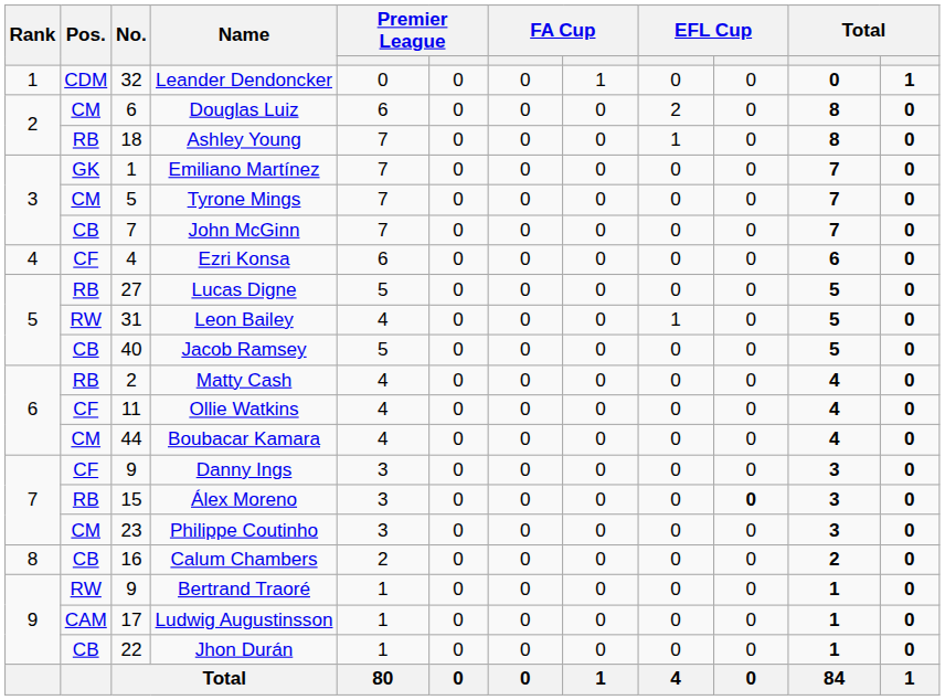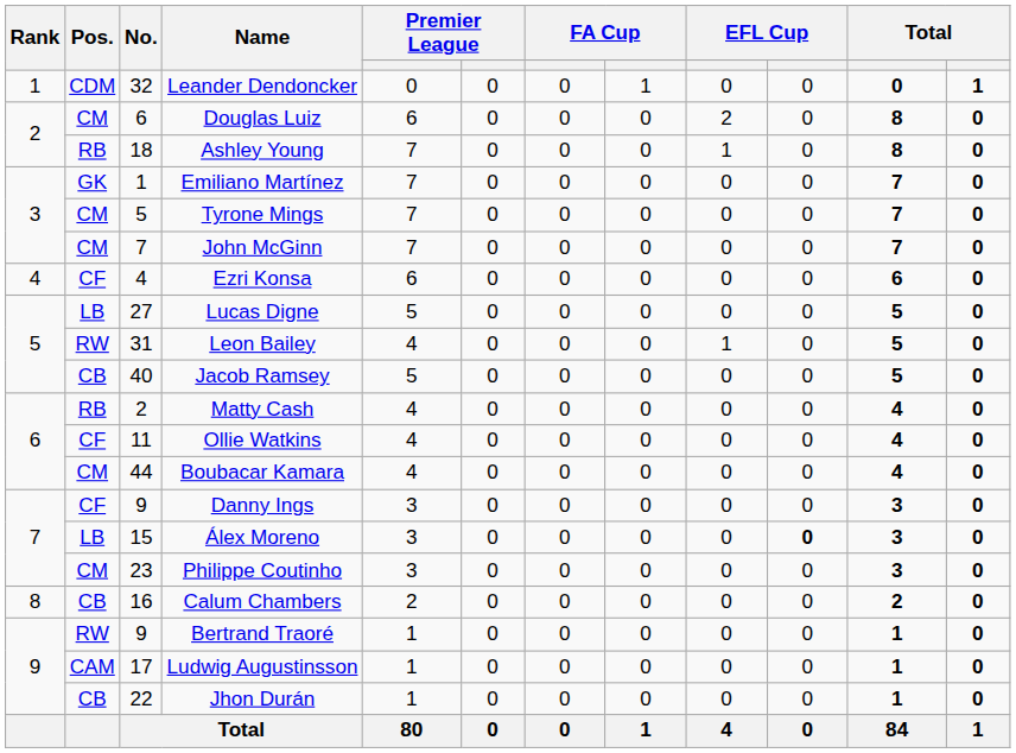John McGinn | Pos.: CB -> CM
Lucas Digne | Pos.: RB -> LB
Álex Moreno | Pos.: RB -> LB
